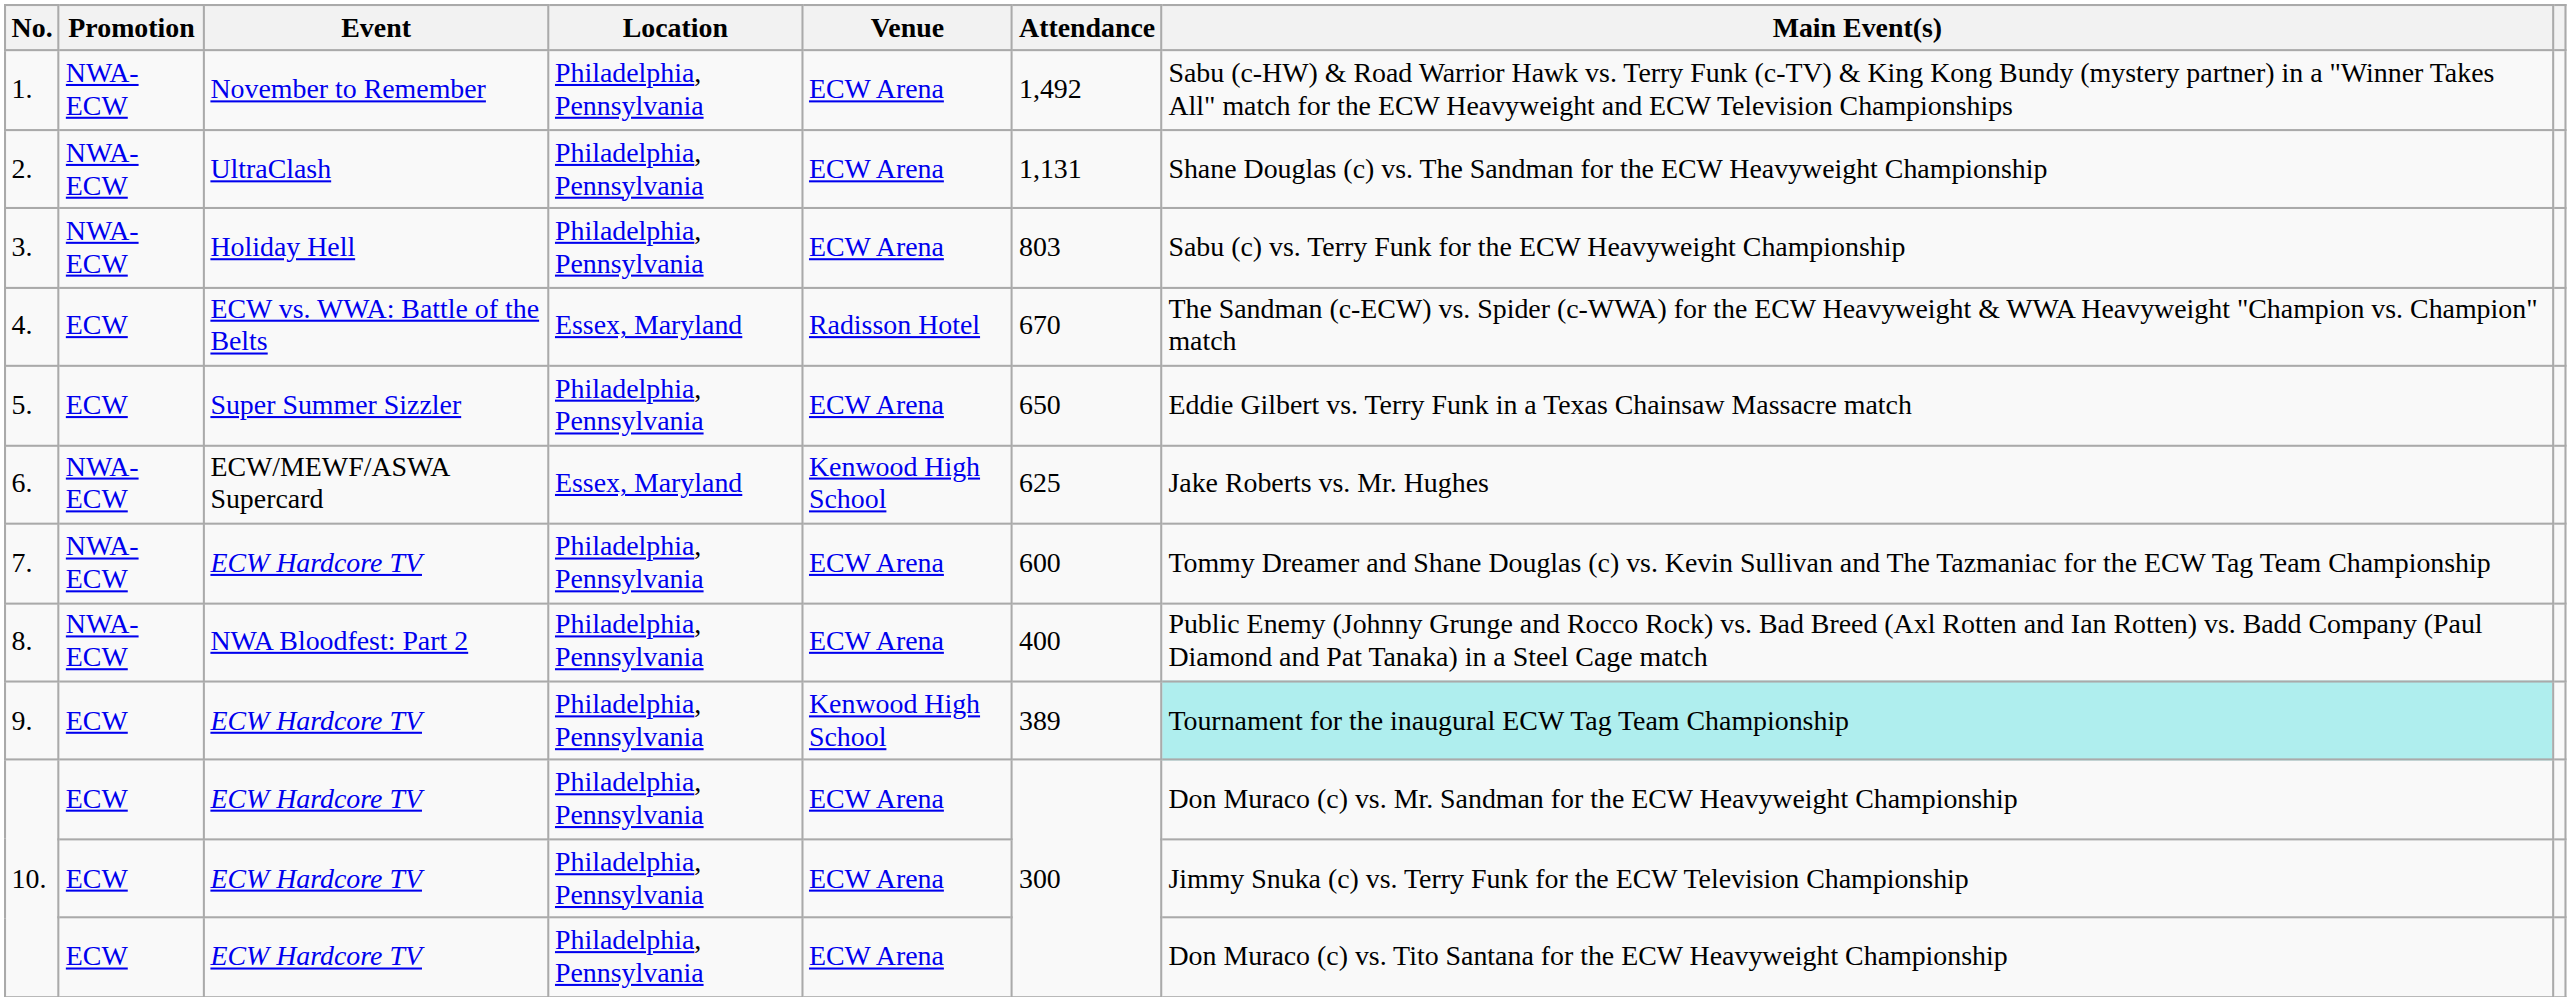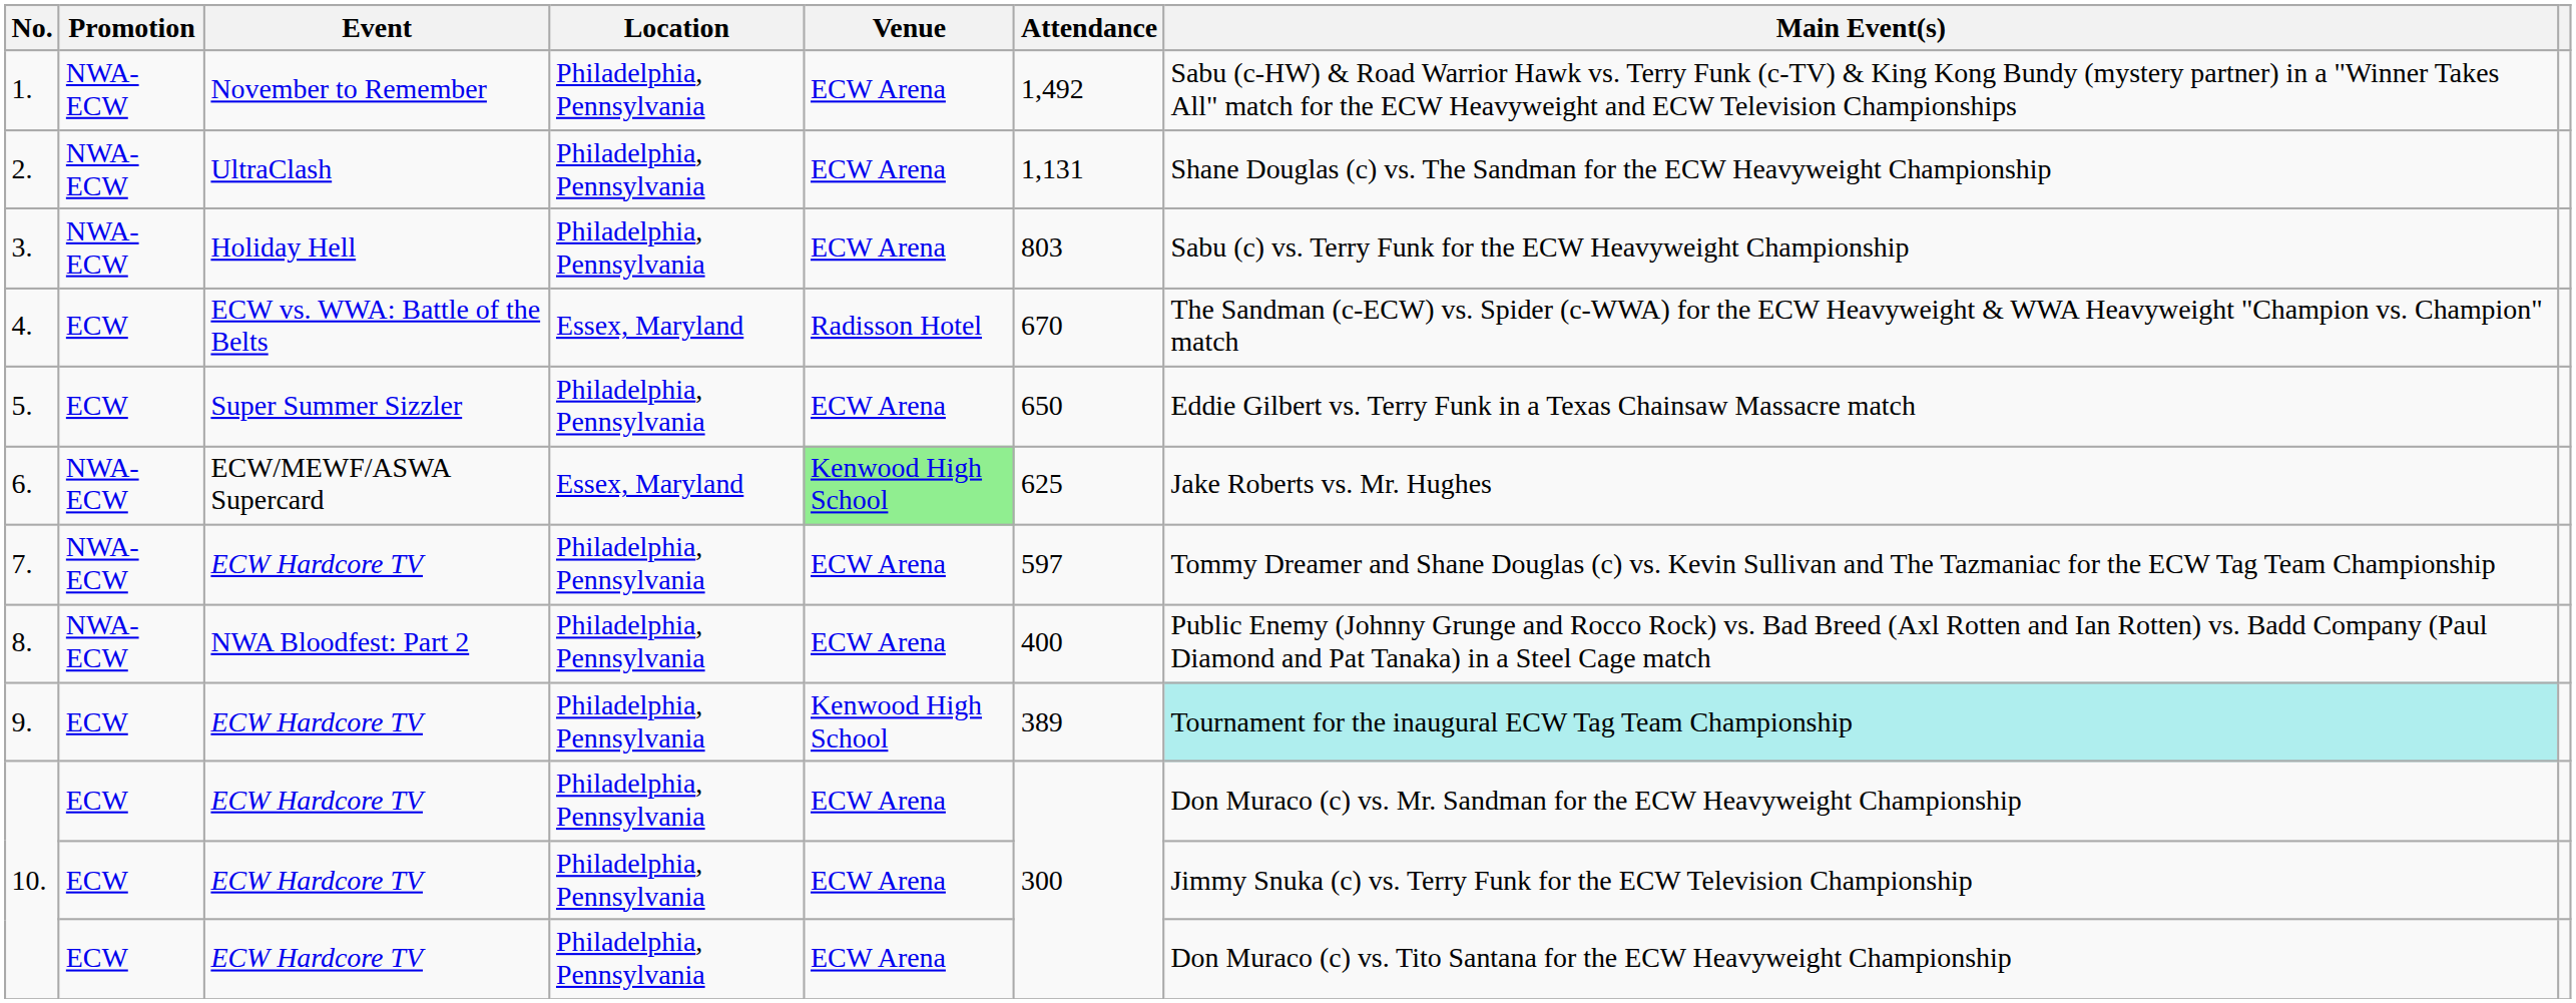6. | Venue: no background -> lightgreen background
7. | Attendance: 600 -> 597
